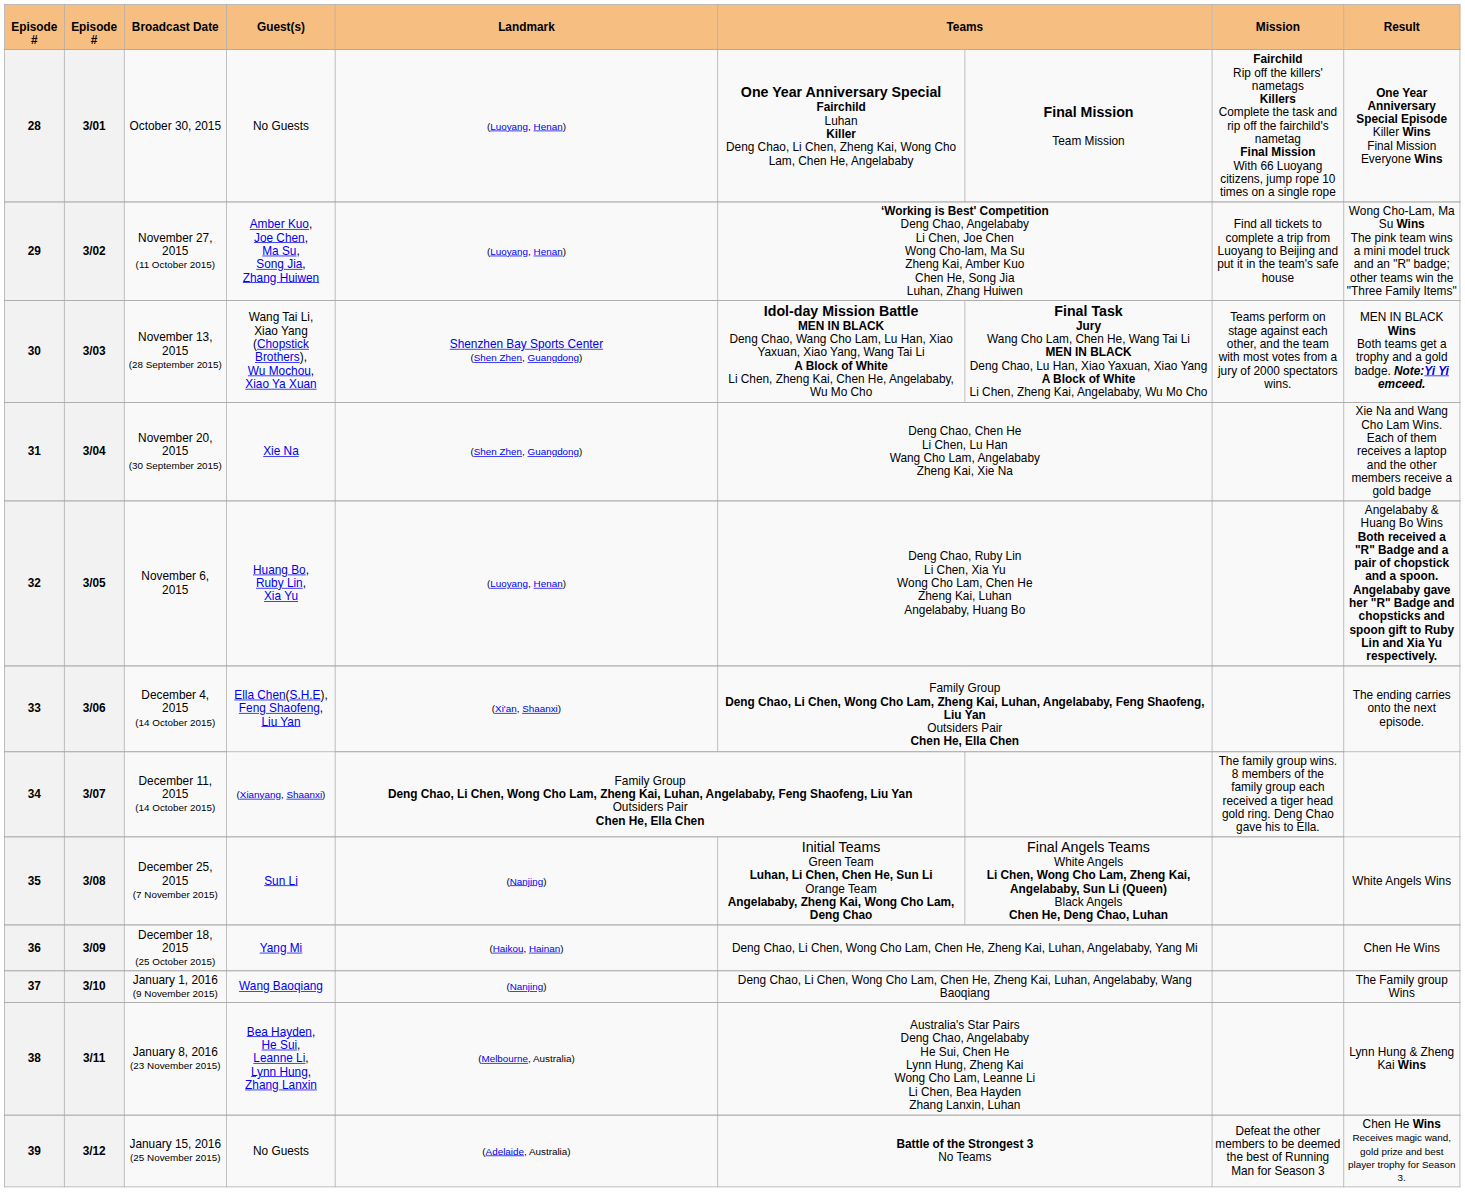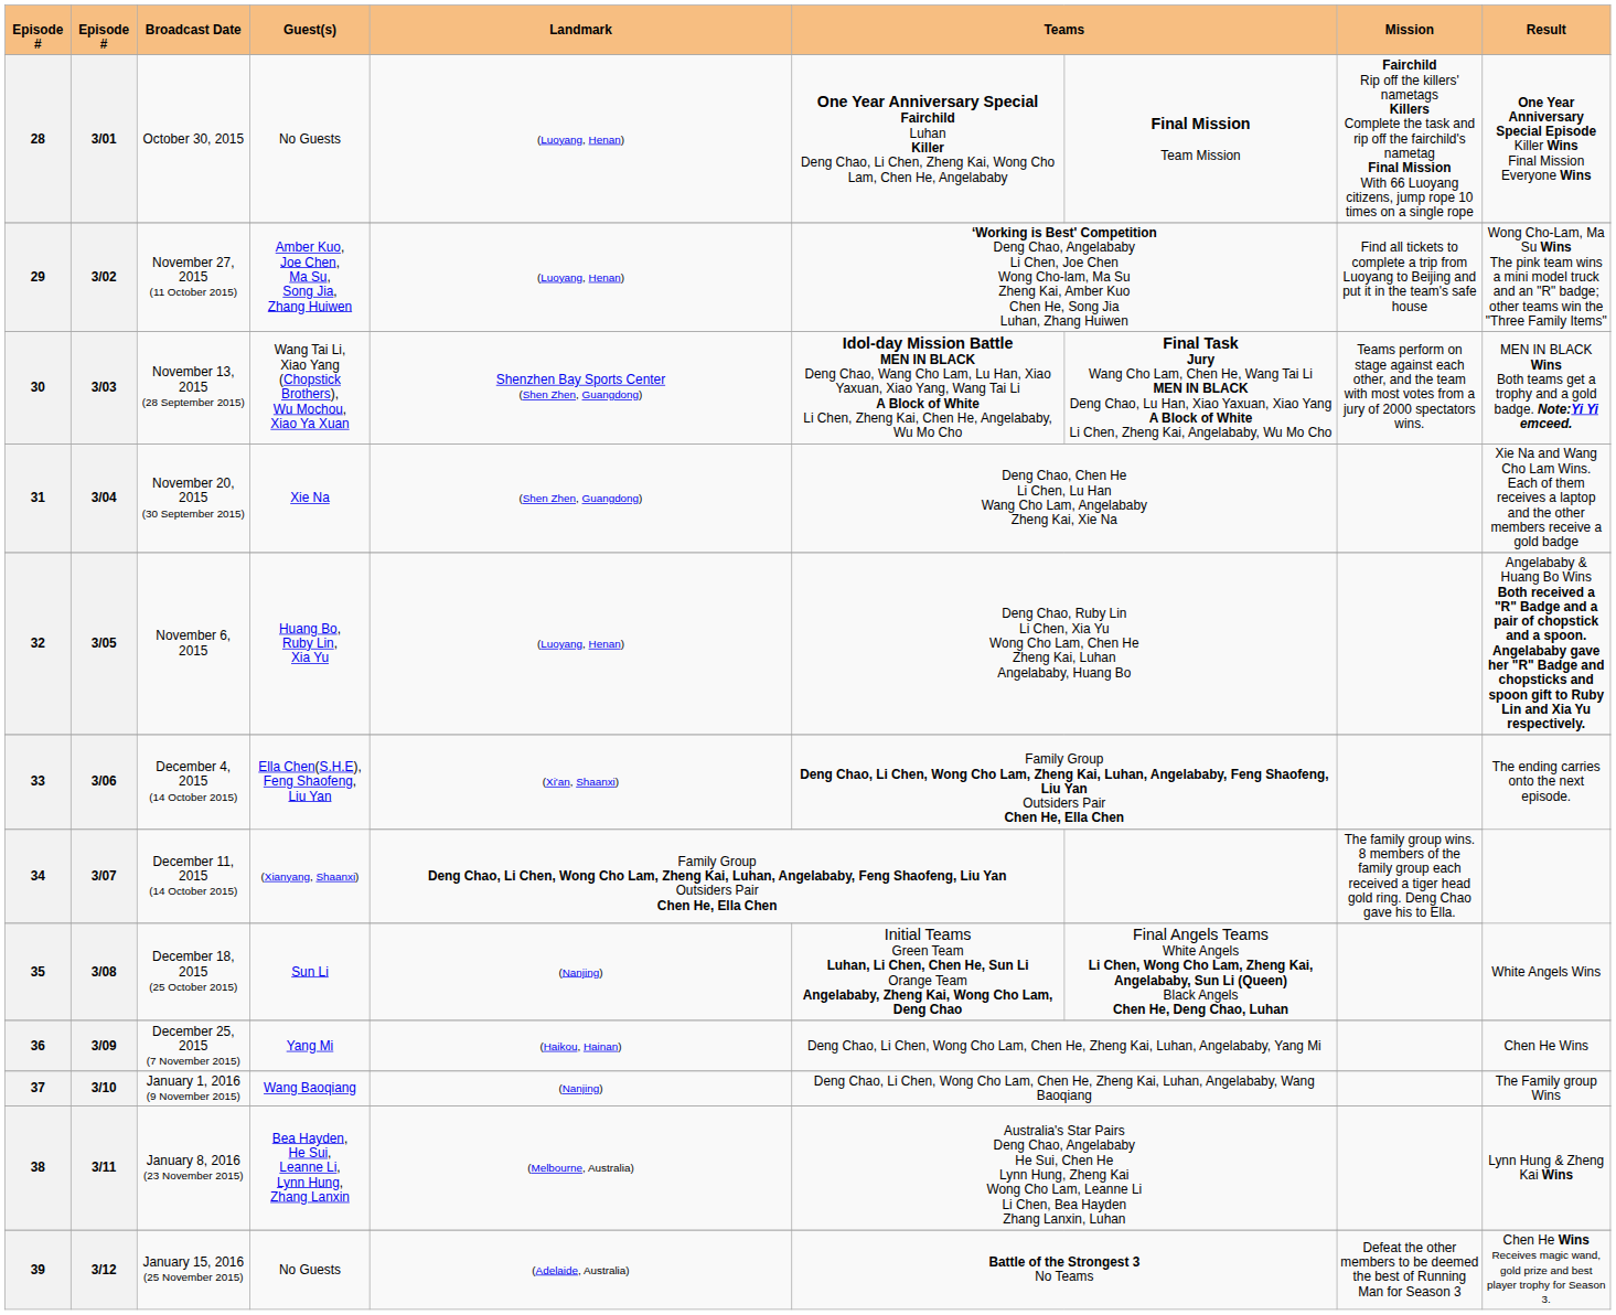35 | Broadcast Date: December 25, 2015 (7 November 2015) -> December 18, 2015 (25 October 2015)
36 | Broadcast Date: December 18, 2015 (25 October 2015) -> December 25, 2015 (7 November 2015)
